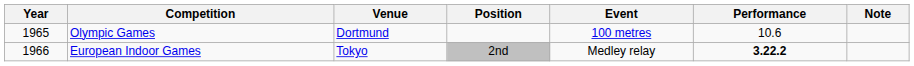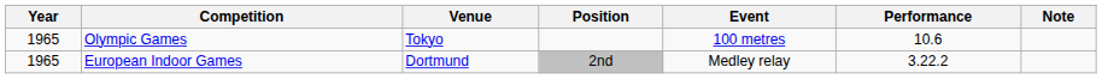Olympic Games | Venue: Dortmund -> Tokyo
European Indoor Games | Year: 1966 -> 1965
European Indoor Games | Venue: Tokyo -> Dortmund
European Indoor Games | Performance: bold -> normal
